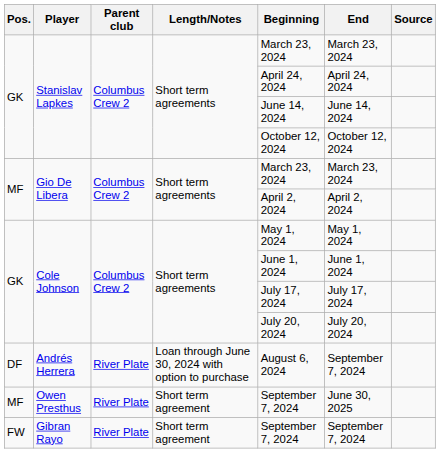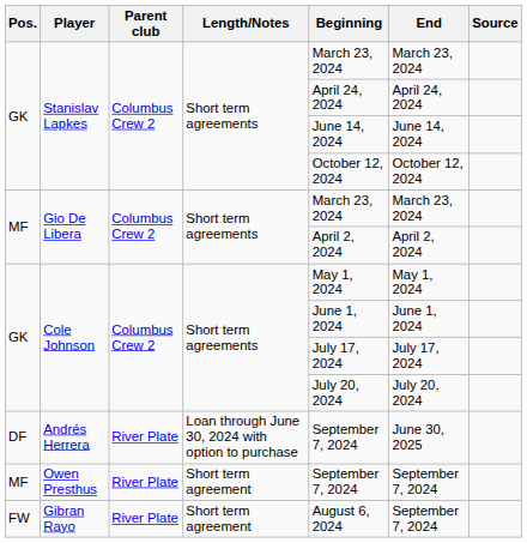Andrés Herrera | Beginning: August 6, 2024 -> September 7, 2024
Andrés Herrera | End: September 7, 2024 -> June 30, 2025
Owen Presthus | End: June 30, 2025 -> September 7, 2024
Gibran Rayo | Beginning: September 7, 2024 -> August 6, 2024
